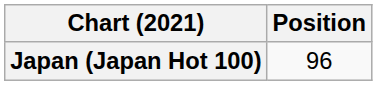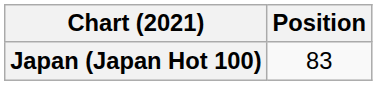Japan (Japan Hot 100) | Position: 96 -> 83
